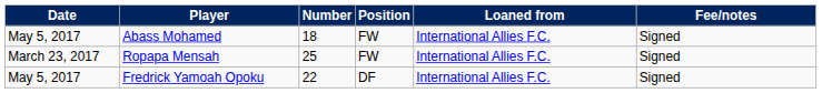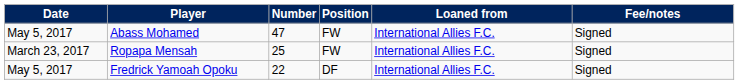Abass Mohamed | Number: 18 -> 47
